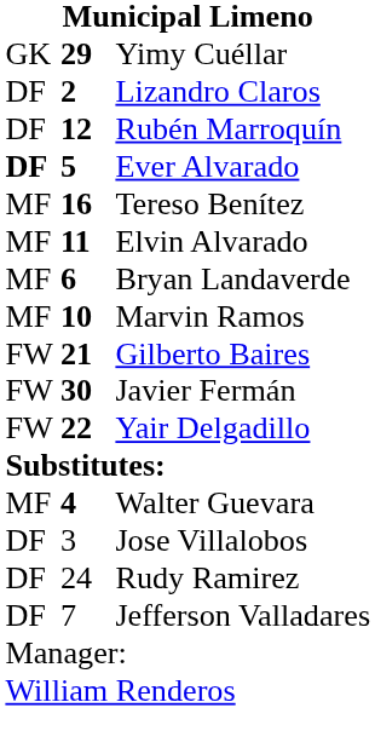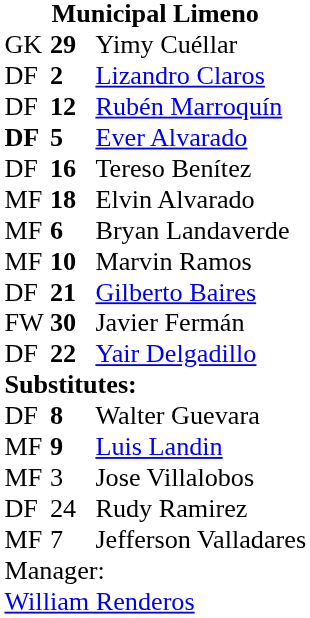Tereso Benítez | column 1: MF -> DF
Elvin Alvarado | column 2: 11 -> 18
Gilberto Baires | column 1: FW -> DF
Yair Delgadillo | column 1: FW -> DF
Walter Guevara | column 1: MF -> DF
Walter Guevara | column 2: 4 -> 8
+ row: MF | 9 | Luis Landin
Jose Villalobos | column 1: DF -> MF
Jefferson Valladares | column 1: DF -> MF
